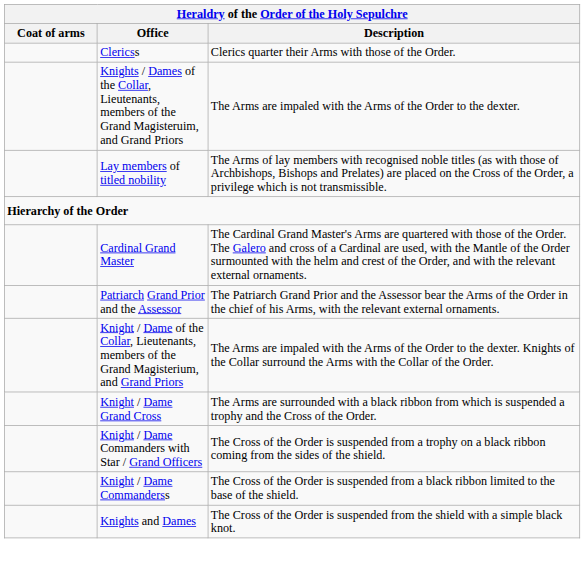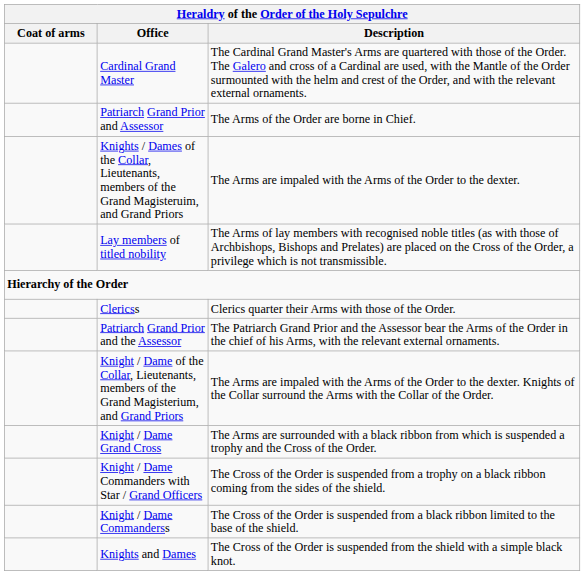rows swapped: Clericss <-> Cardinal Grand Master
+ row: Patriarch Grand Prior and Assessor | The Arms of the Order are borne in Chief.
